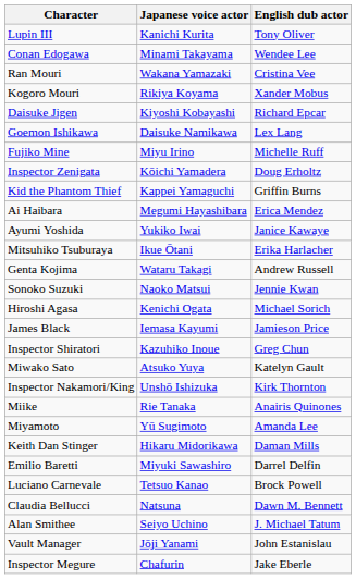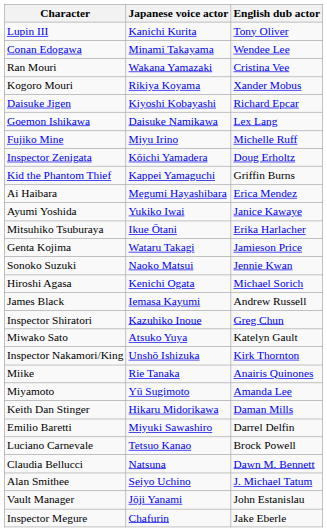Genta Kojima | English dub actor: Andrew Russell -> Jamieson Price
James Black | English dub actor: Jamieson Price -> Andrew Russell
